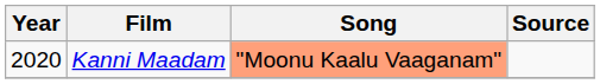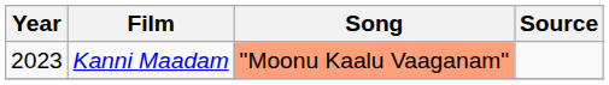Kanni Maadam | Year: 2020 -> 2023
